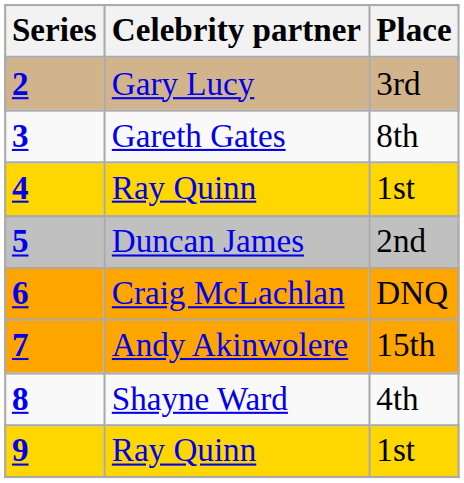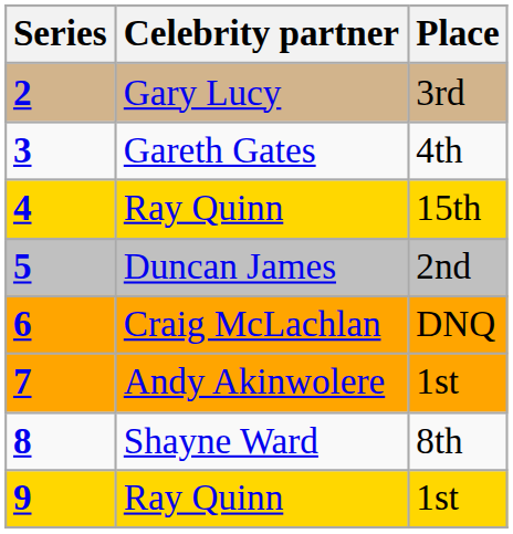3 | Place: 8th -> 4th
4 | Place: 1st -> 15th
7 | Place: 15th -> 1st
8 | Place: 4th -> 8th
